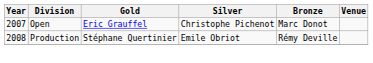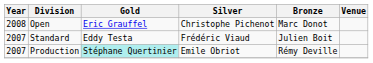Open | Year: 2007 -> 2008
+ row: 2007 | Standard | Eddy Testa | Frédéric Viaud | Julien Boit
Production | Year: 2008 -> 2007
Production | Gold: no background -> paleturquoise background
